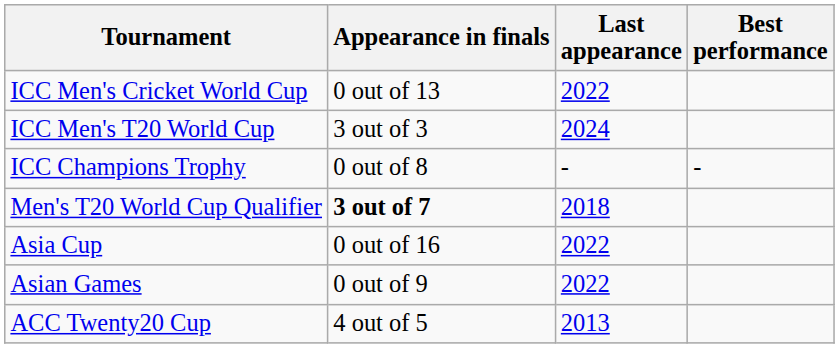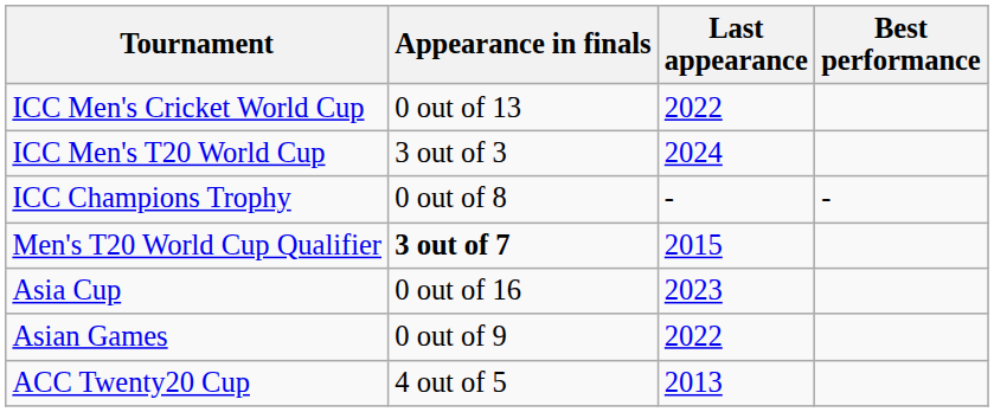Men's T20 World Cup Qualifier | Last appearance: 2018 -> 2015
Asia Cup | Last appearance: 2022 -> 2023
